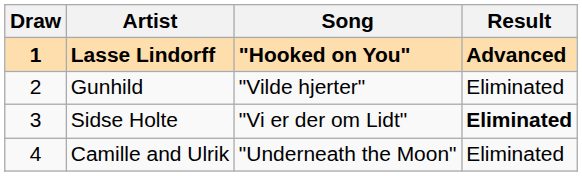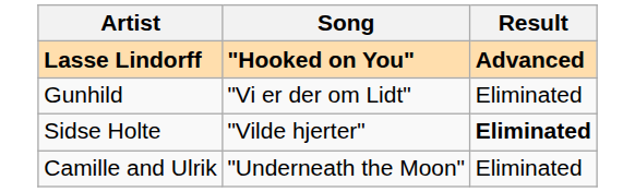- column: Draw | 1 | 2 | 3 | 4
Gunhild | Song: "Vilde hjerter" -> "Vi er der om Lidt"
Sidse Holte | Song: "Vi er der om Lidt" -> "Vilde hjerter"
